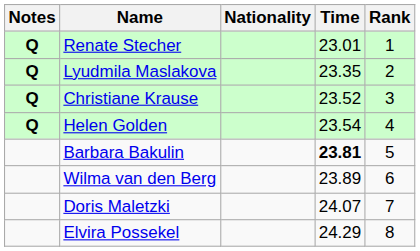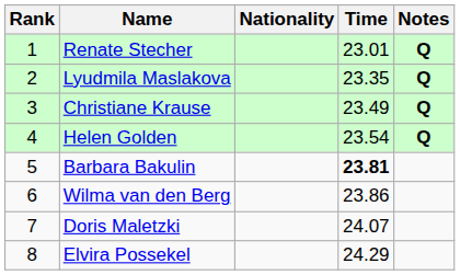columns swapped: Rank <-> Notes
Christiane Krause | Time: 23.52 -> 23.49
Wilma van den Berg | Time: 23.89 -> 23.86
